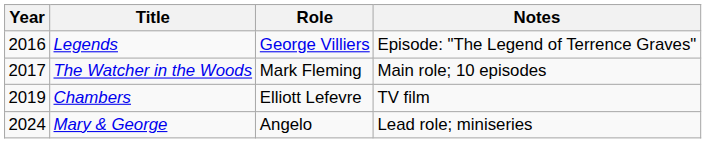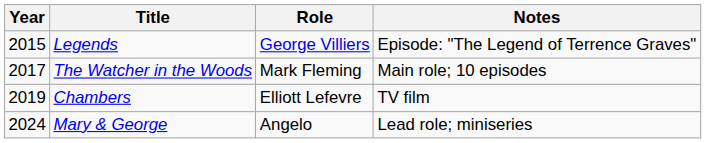Legends | Year: 2016 -> 2015
